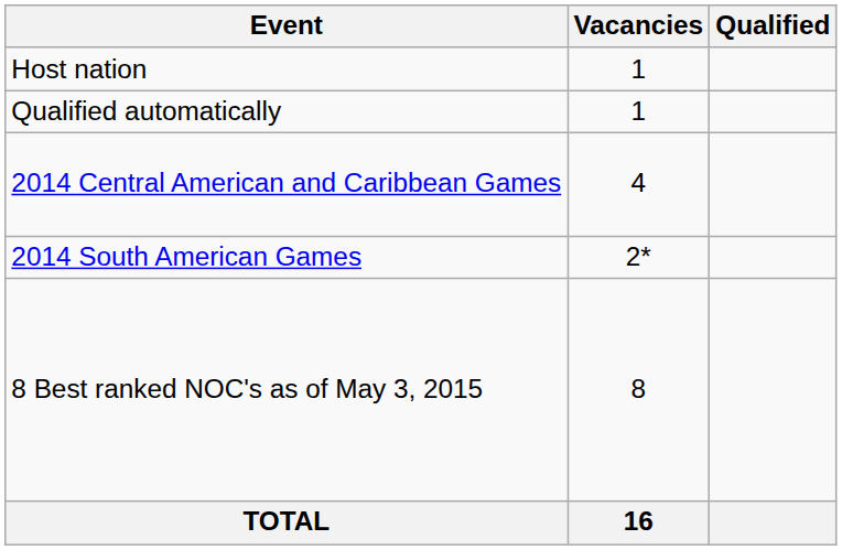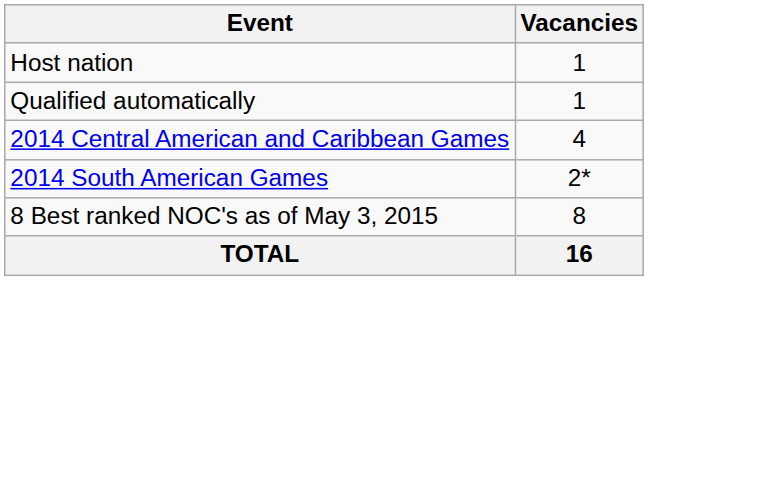- column: Qualified
